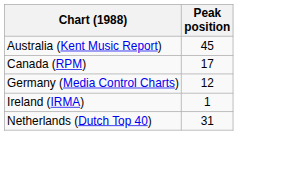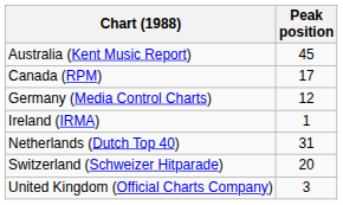+ row: Switzerland (Schweizer Hitparade) | 20
+ row: United Kingdom (Official Charts Company) | 3
